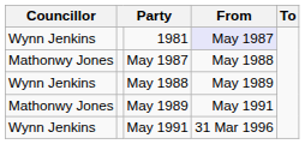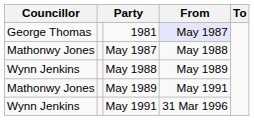1981 | Councillor: Wynn Jenkins -> George Thomas
